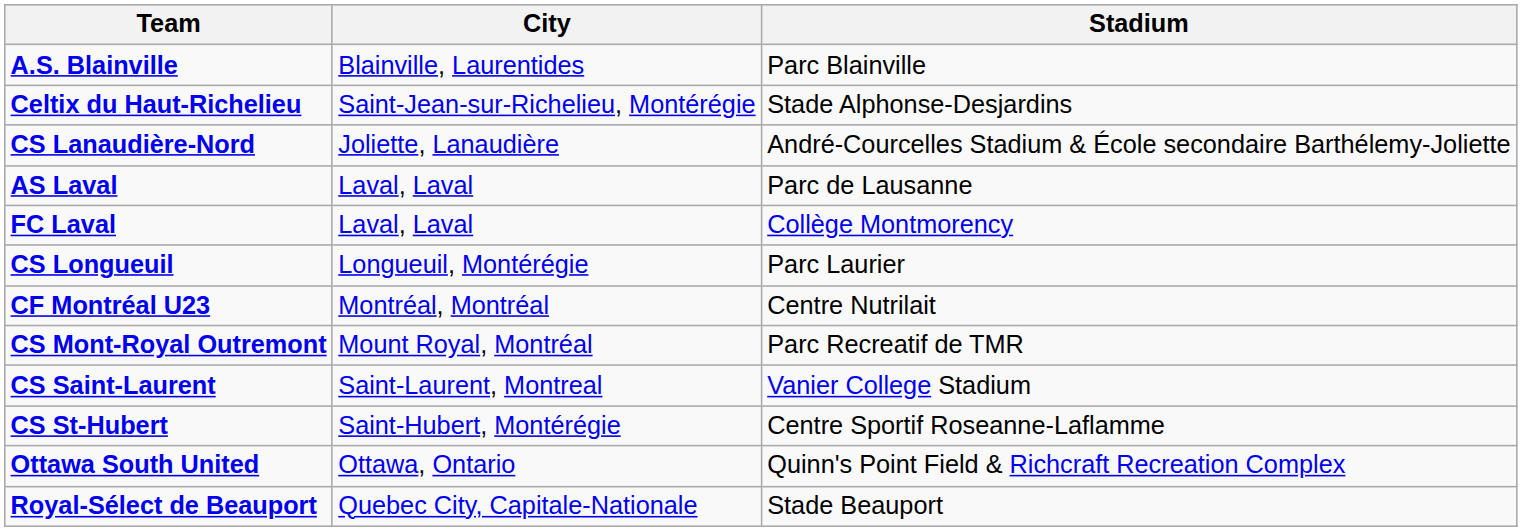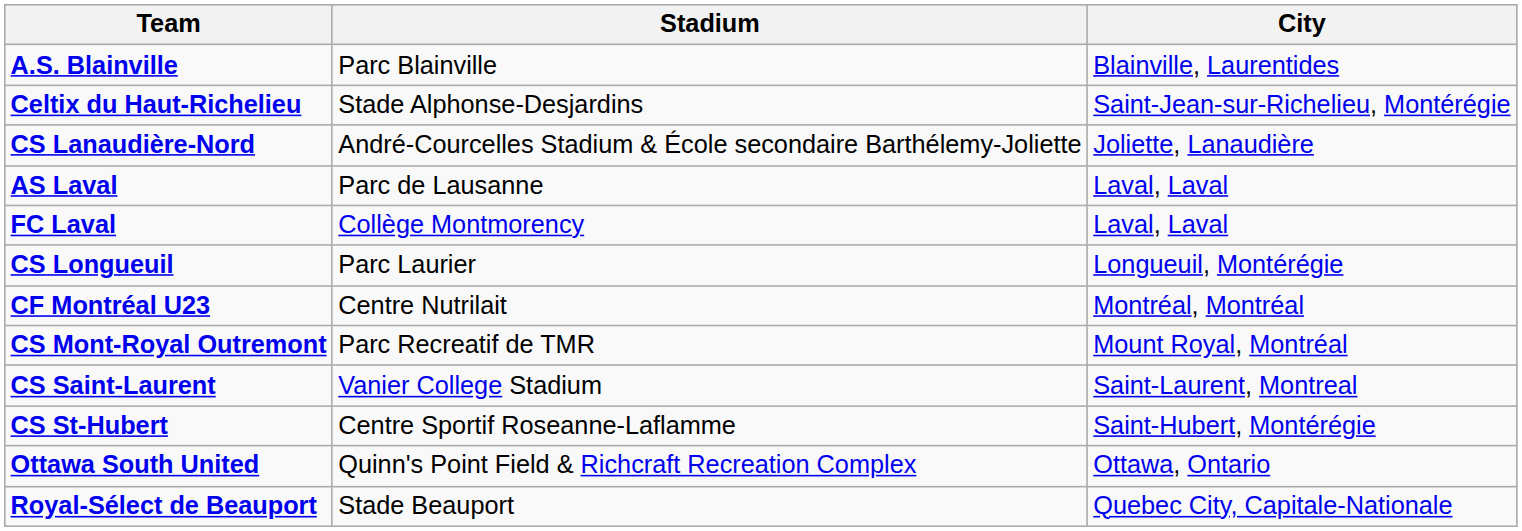columns swapped: City <-> Stadium
